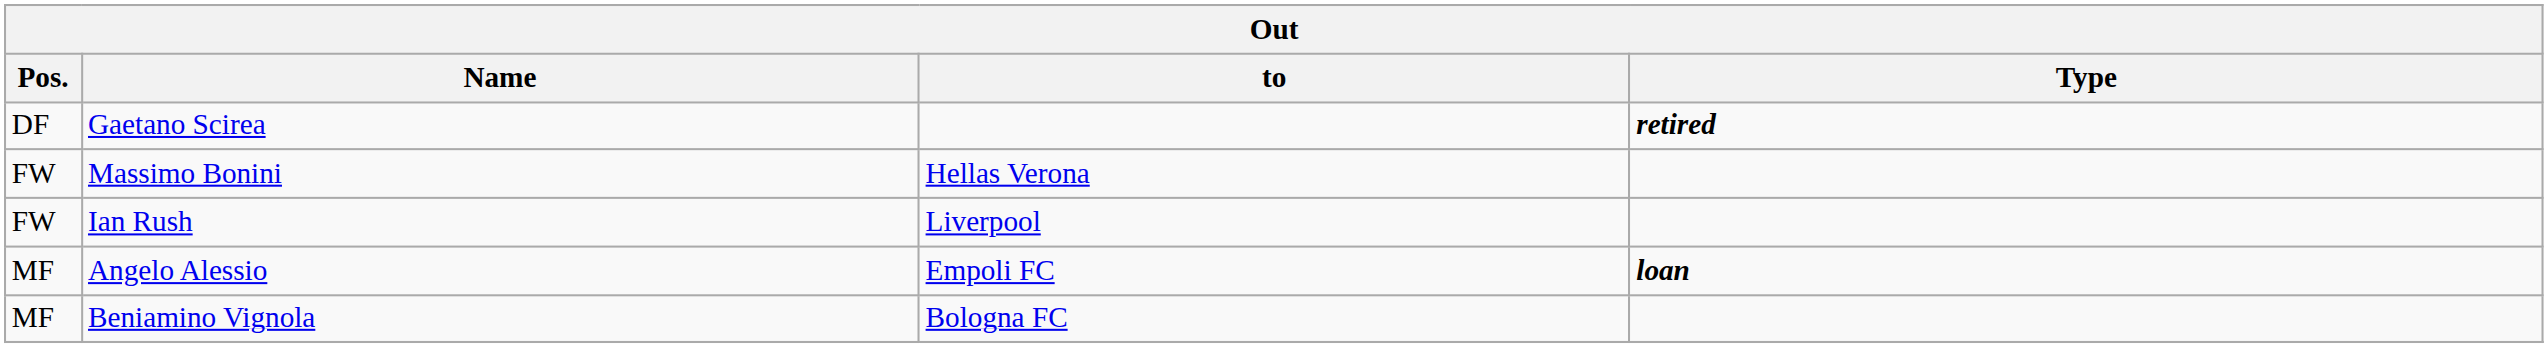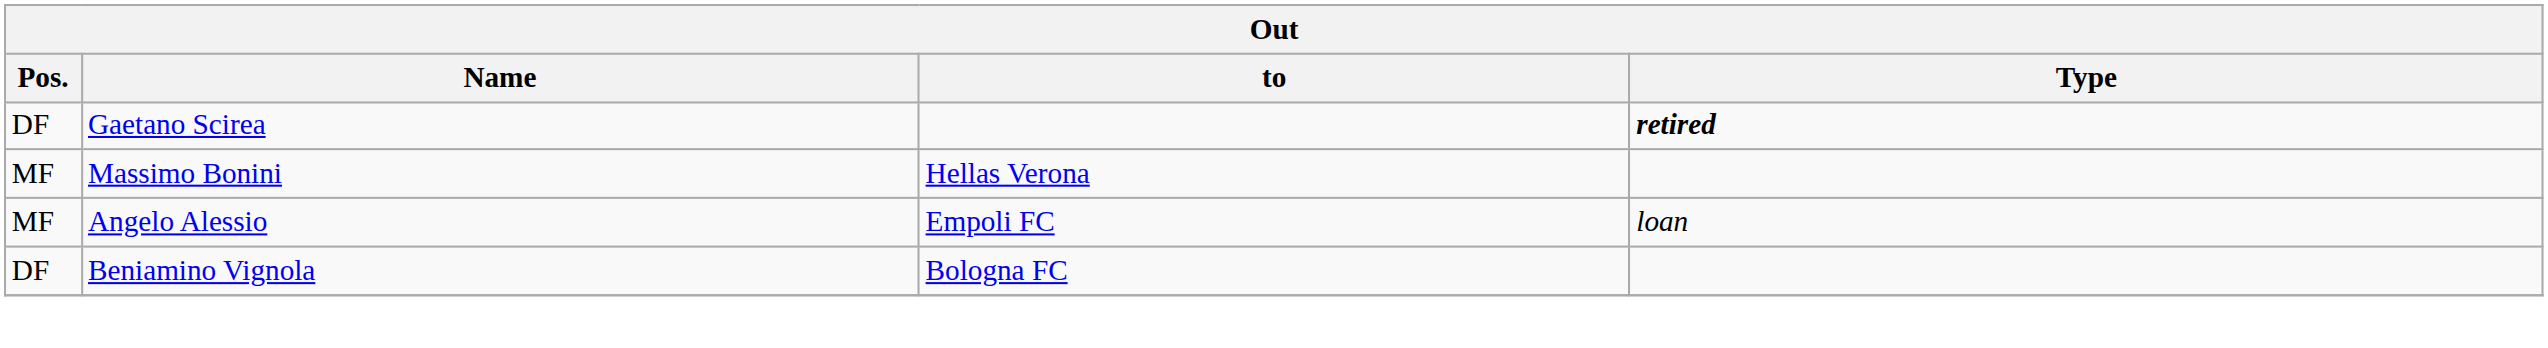Massimo Bonini | Pos.: FW -> MF
- row: FW | Ian Rush | Liverpool
Angelo Alessio | Type: bold -> normal
Beniamino Vignola | Pos.: MF -> DF
